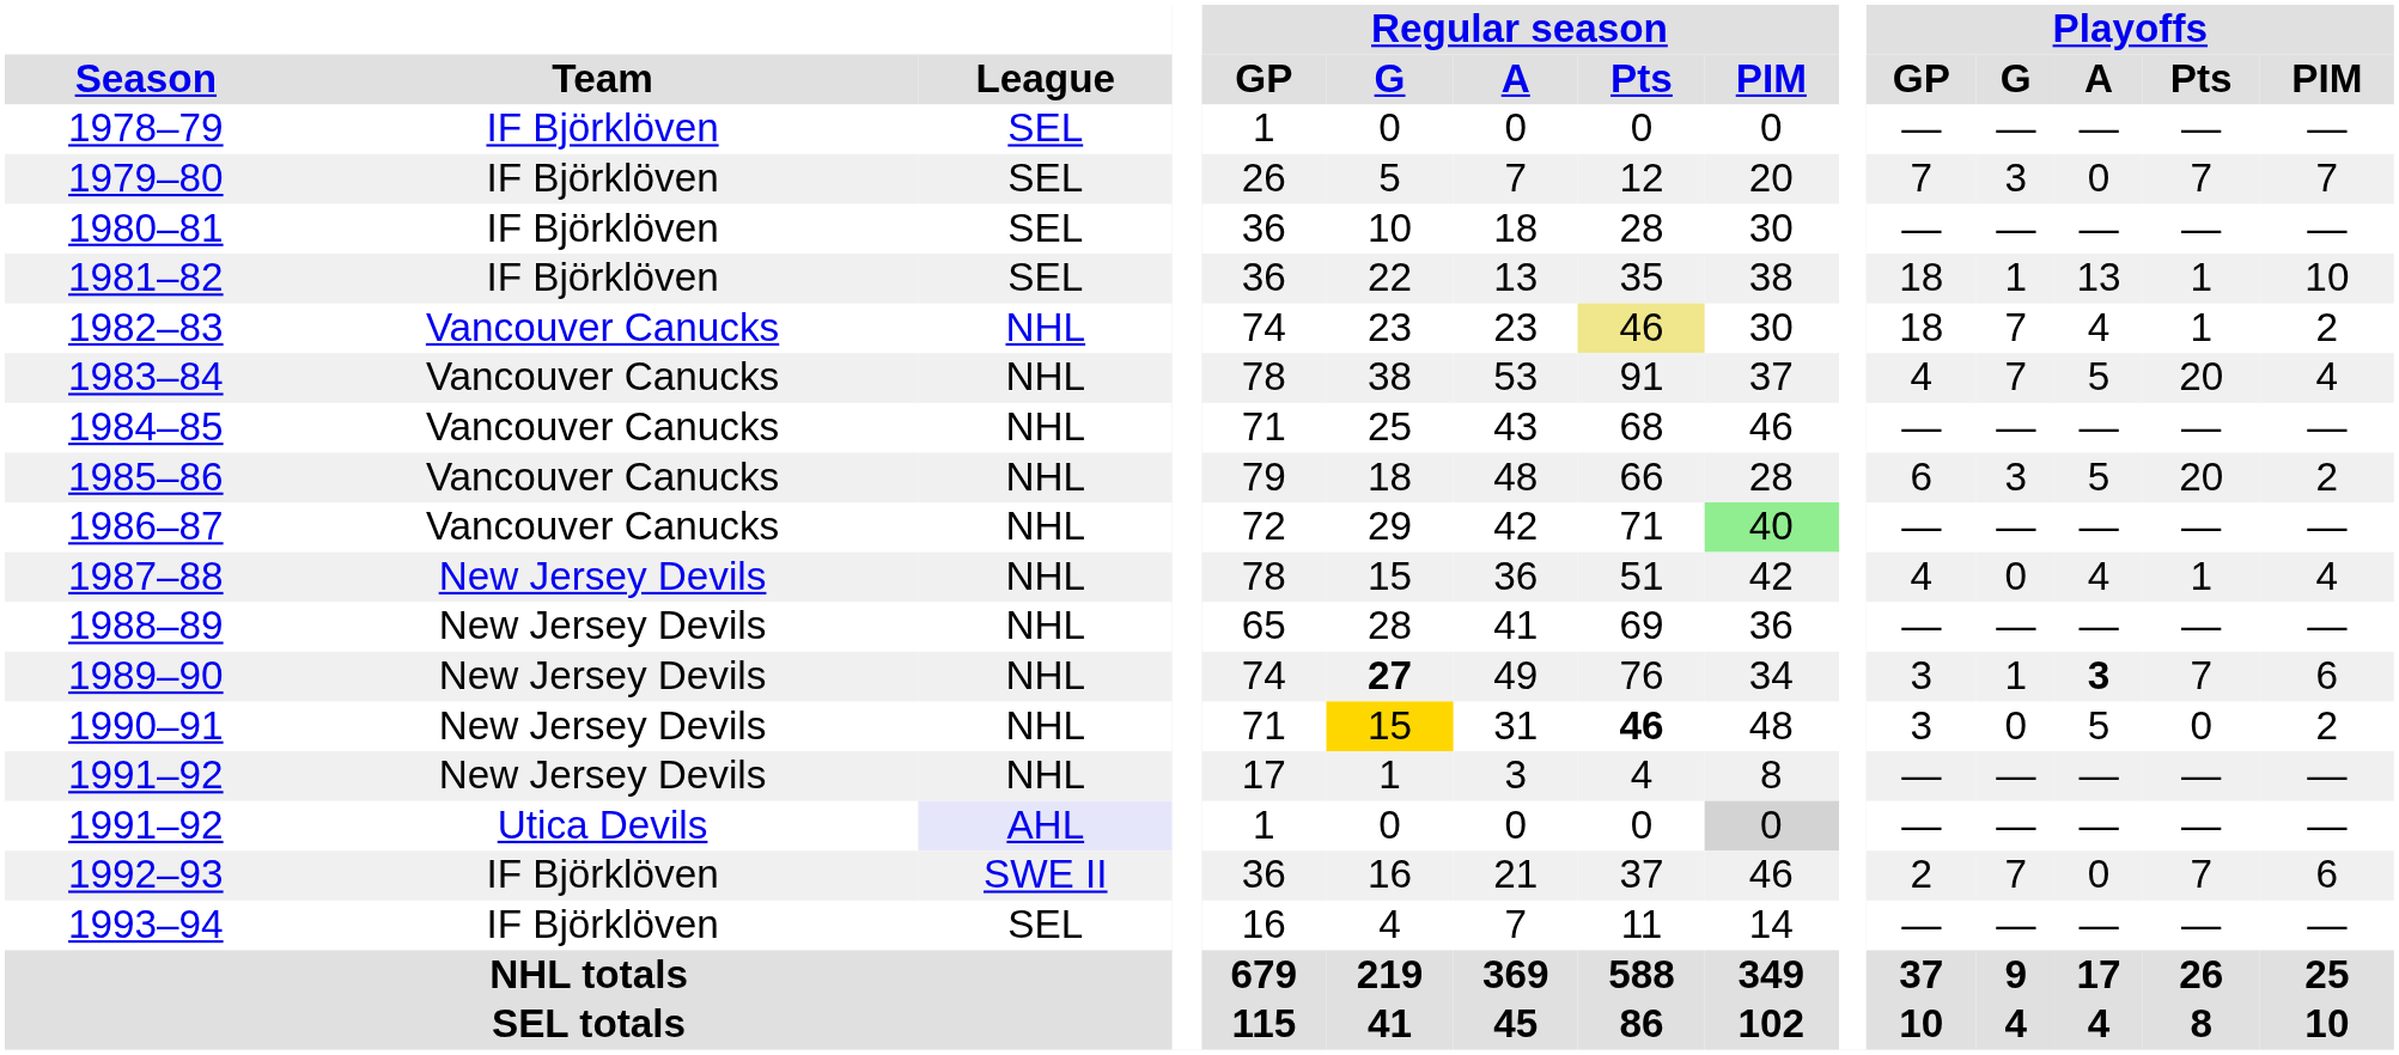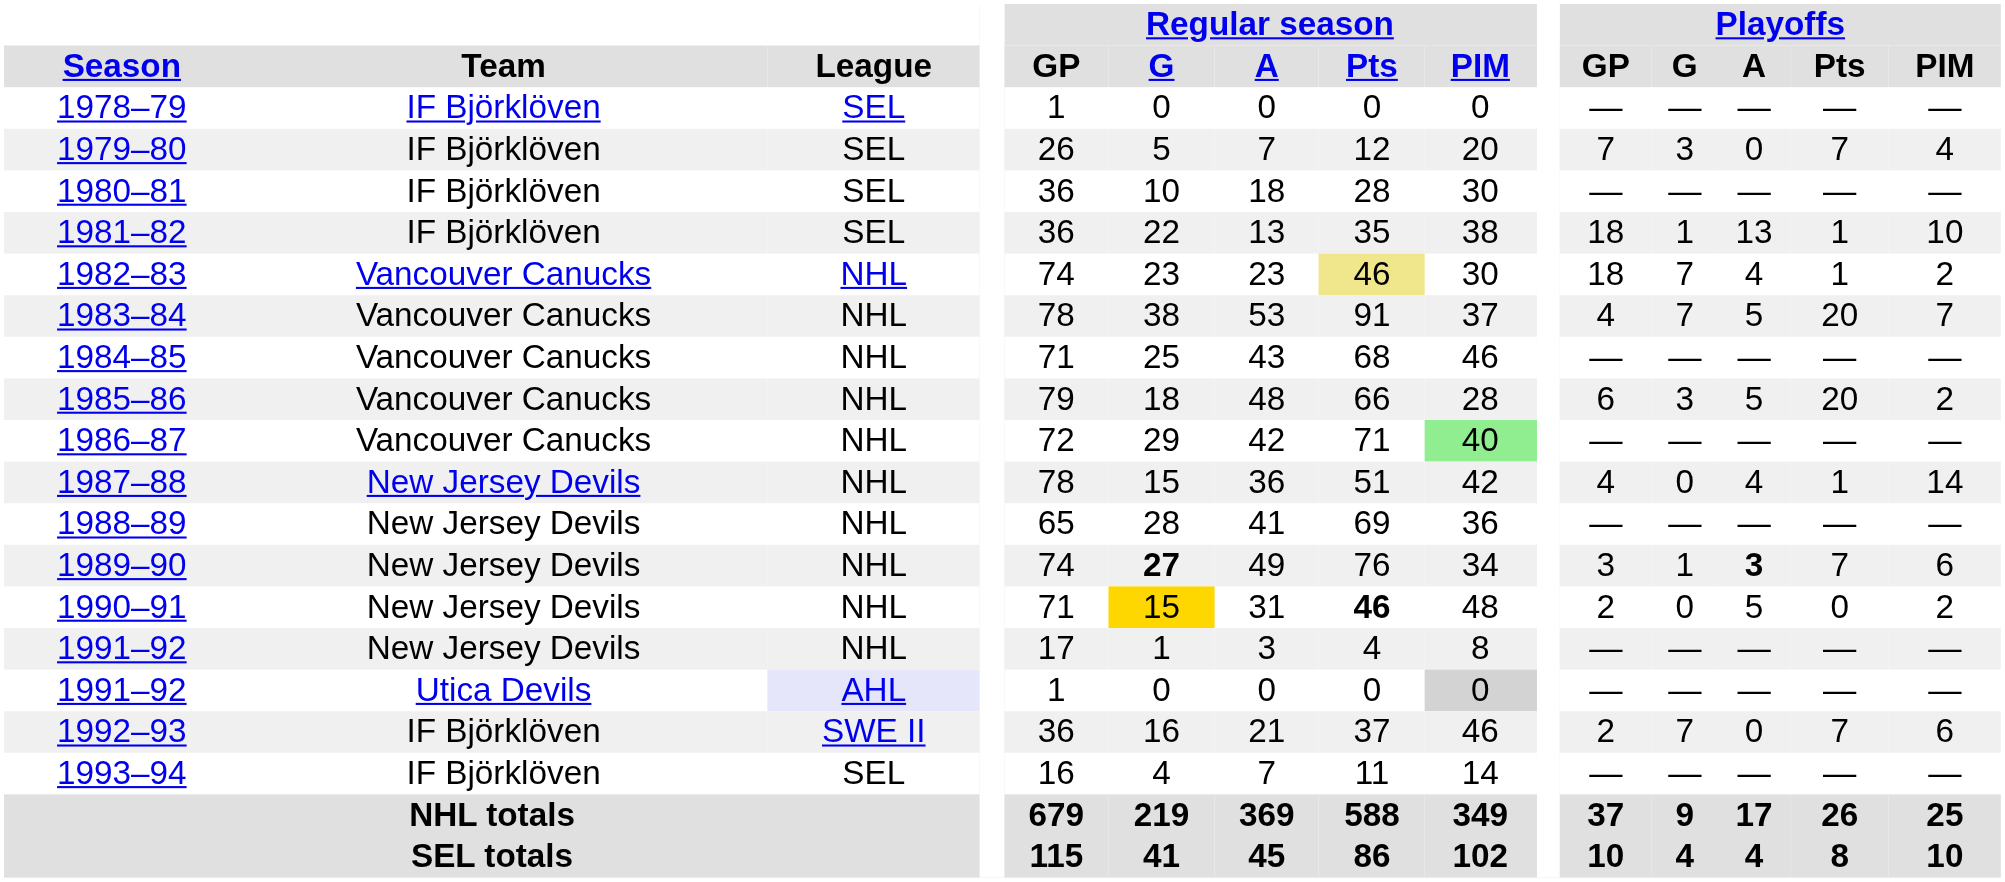1979–80 | Playoffs / PIM: 7 -> 4
1983–84 | Playoffs / PIM: 4 -> 7
1987–88 | Playoffs / PIM: 4 -> 14
1990–91 | Playoffs / GP: 3 -> 2
